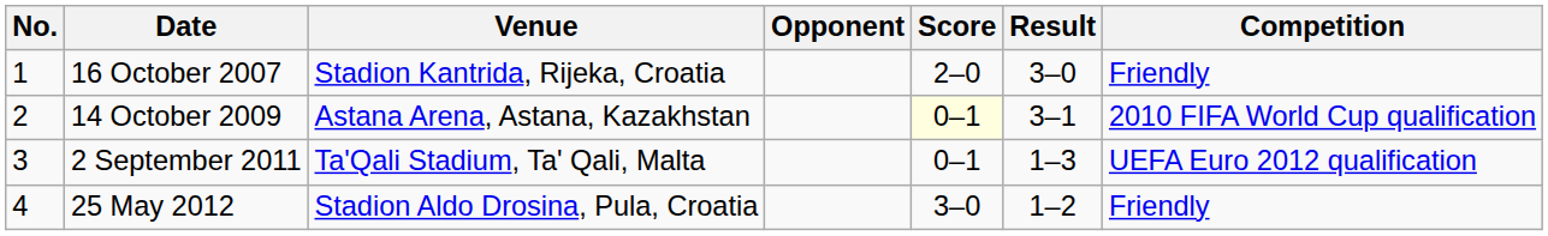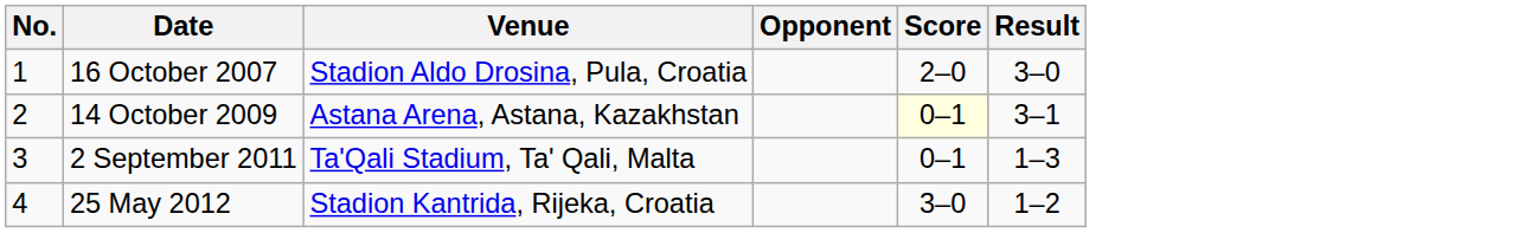- column: Competition | Friendly | 2010 FIFA World Cup qualification | UEFA Euro 2012 qualification | Friendly
16 October 2007 | Venue: Stadion Kantrida, Rijeka, Croatia -> Stadion Aldo Drosina, Pula, Croatia
25 May 2012 | Venue: Stadion Aldo Drosina, Pula, Croatia -> Stadion Kantrida, Rijeka, Croatia
